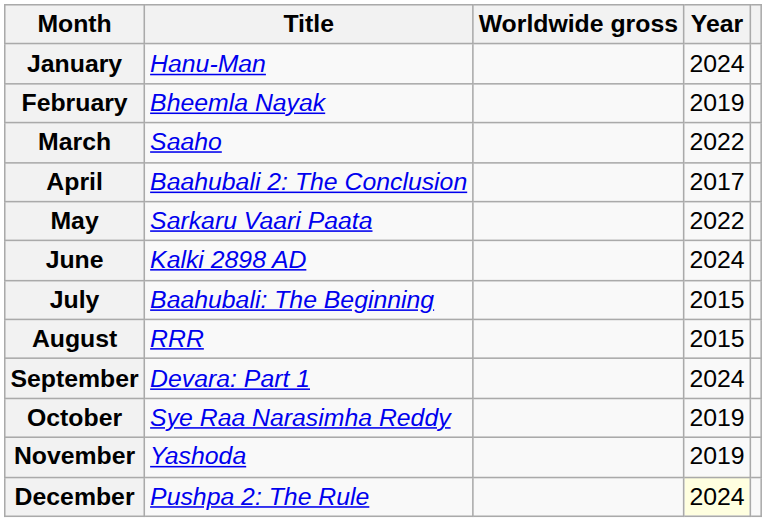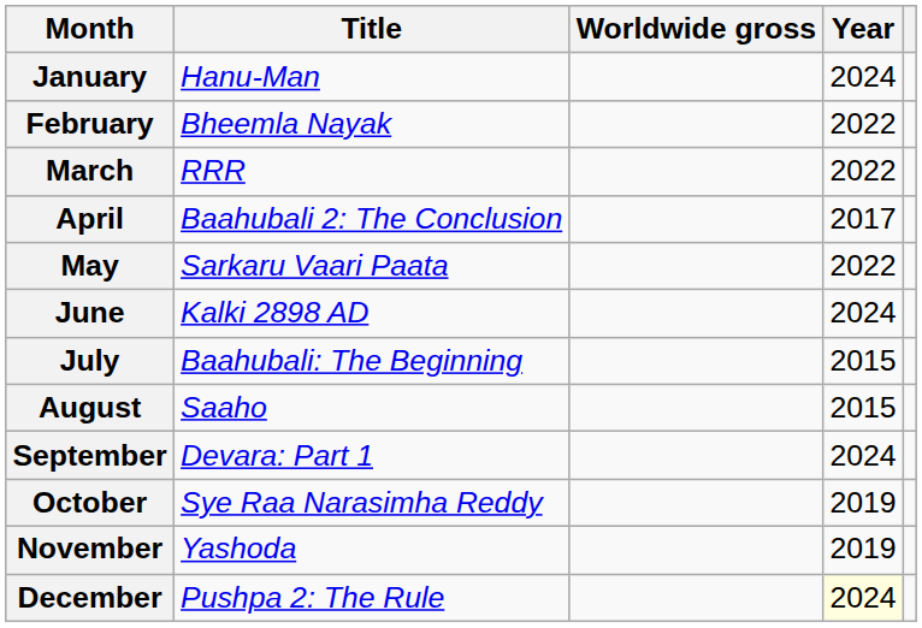February | Year: 2019 -> 2022
March | Title: Saaho -> RRR
August | Title: RRR -> Saaho
